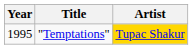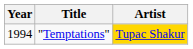"Temptations" | Year: 1995 -> 1994
